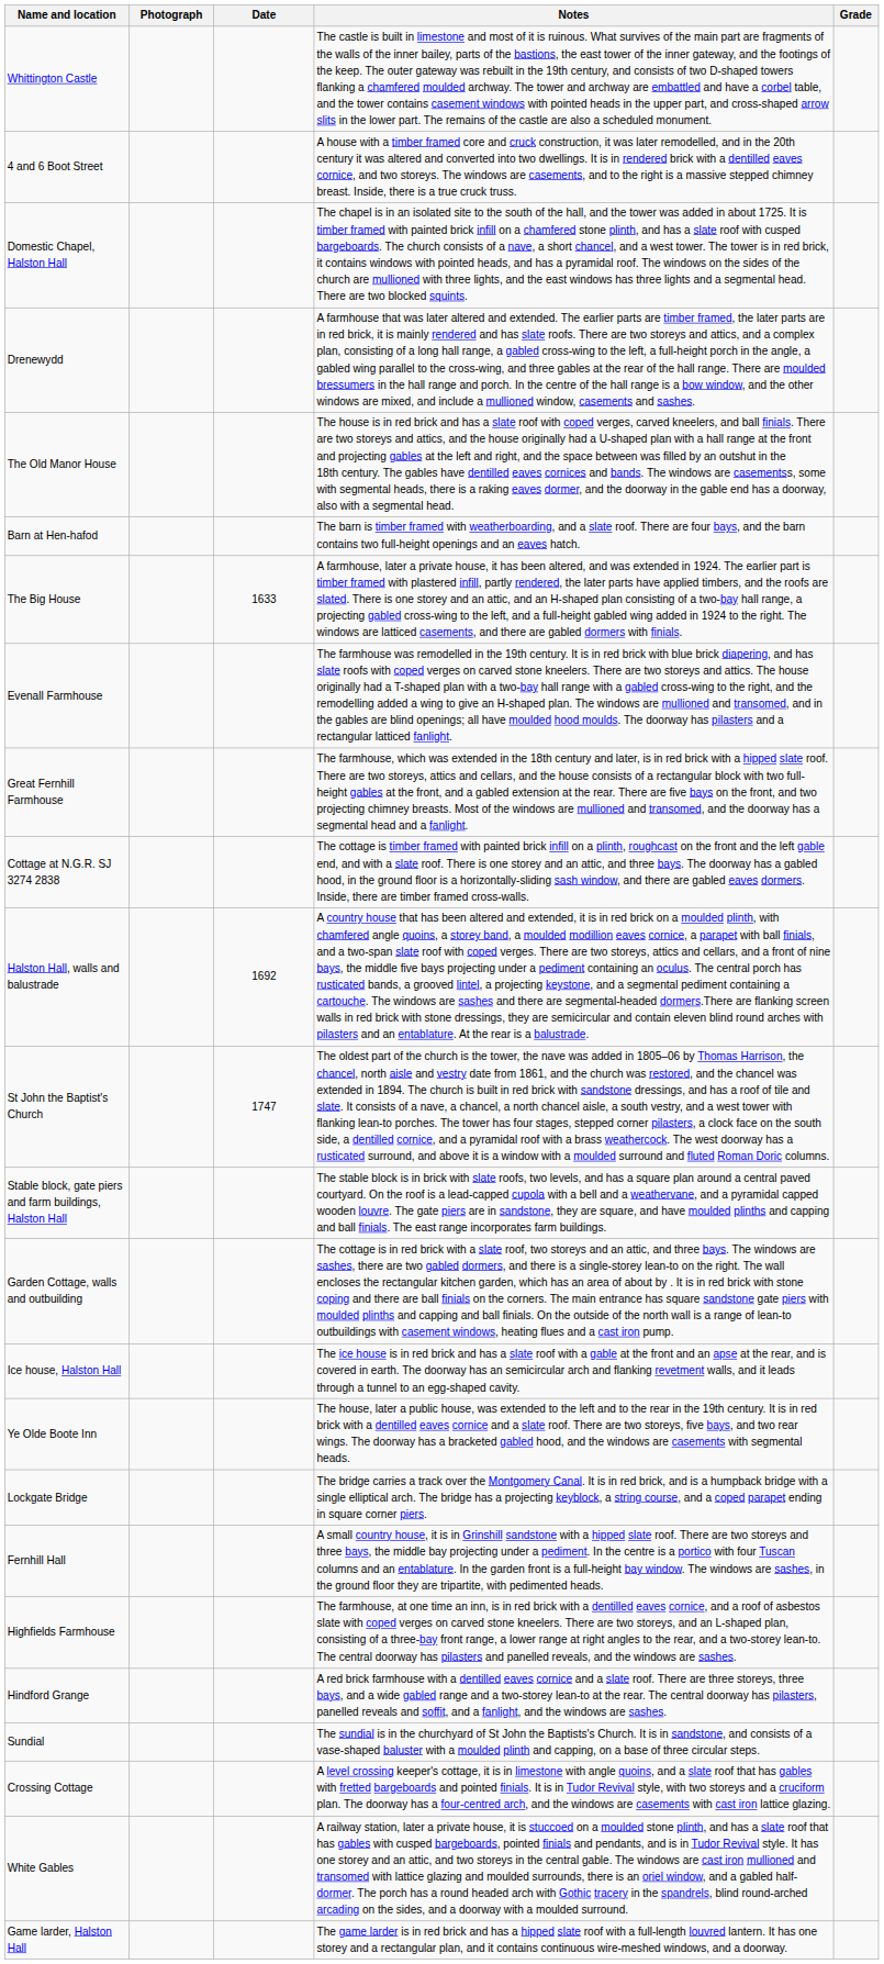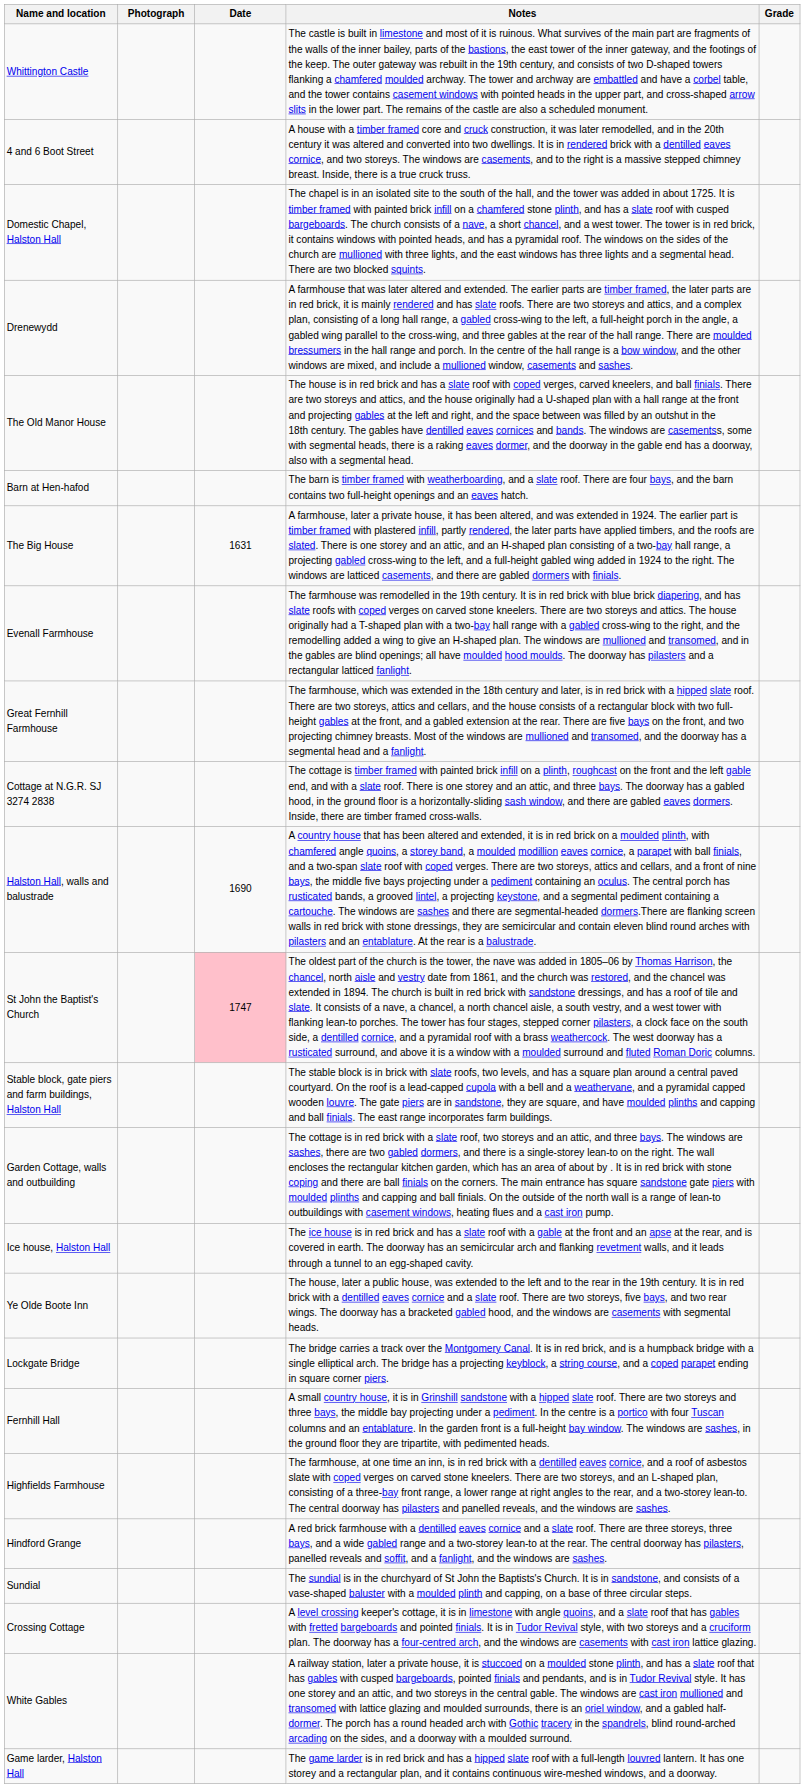The Big House | Date: 1633 -> 1631
Halston Hall, walls and balustrade | Date: 1692 -> 1690
St John the Baptist's Church | Date: no background -> pink background
